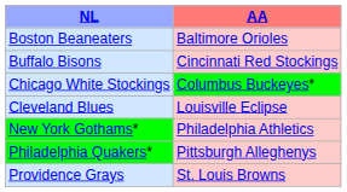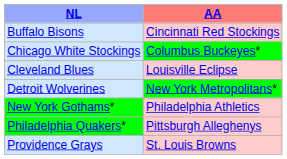- row: Boston Beaneaters | Baltimore Orioles
+ row: Detroit Wolverines | New York Metropolitans*
